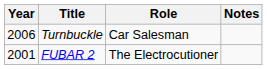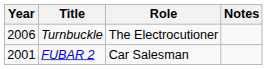Turnbuckle | Role: Car Salesman -> The Electrocutioner
FUBAR 2 | Role: The Electrocutioner -> Car Salesman
